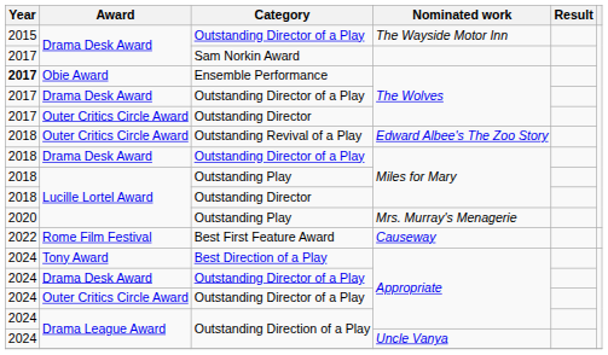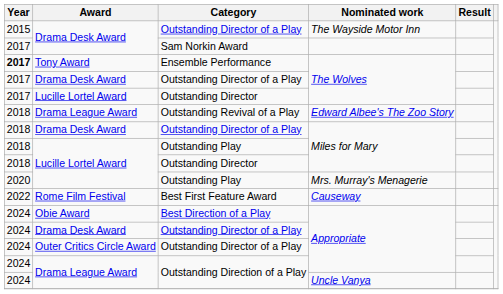Ensemble Performance | Award: Obie Award -> Tony Award
Outstanding Director / The Wolves | Award: Outer Critics Circle Award -> Lucille Lortel Award
Outstanding Revival of a Play | Award: Outer Critics Circle Award -> Drama League Award
Best Direction of a Play | Award: Tony Award -> Obie Award
